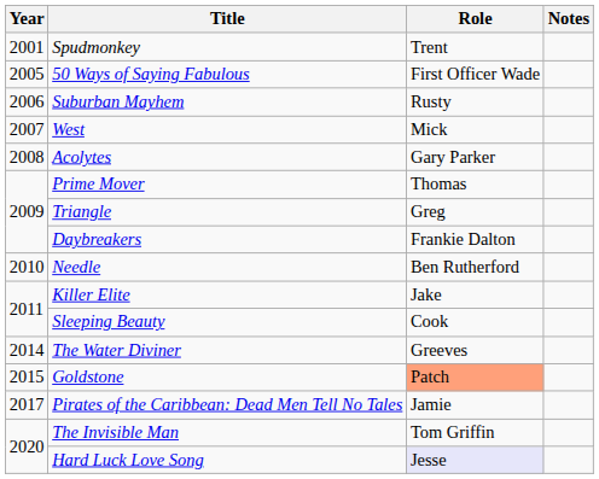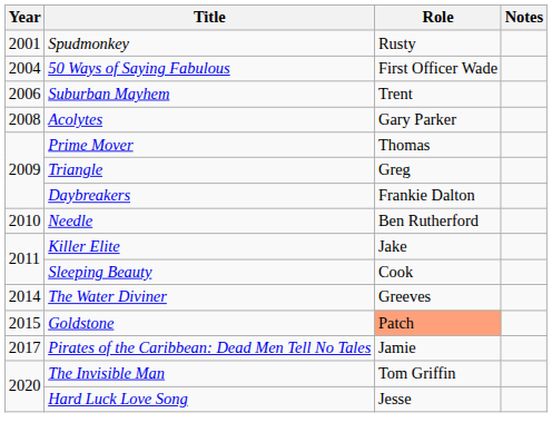Spudmonkey | Role: Trent -> Rusty
50 Ways of Saying Fabulous | Year: 2005 -> 2004
Suburban Mayhem | Role: Rusty -> Trent
- row: 2007 | West | Mick
Hard Luck Love Song | Role: lavender background -> no background
